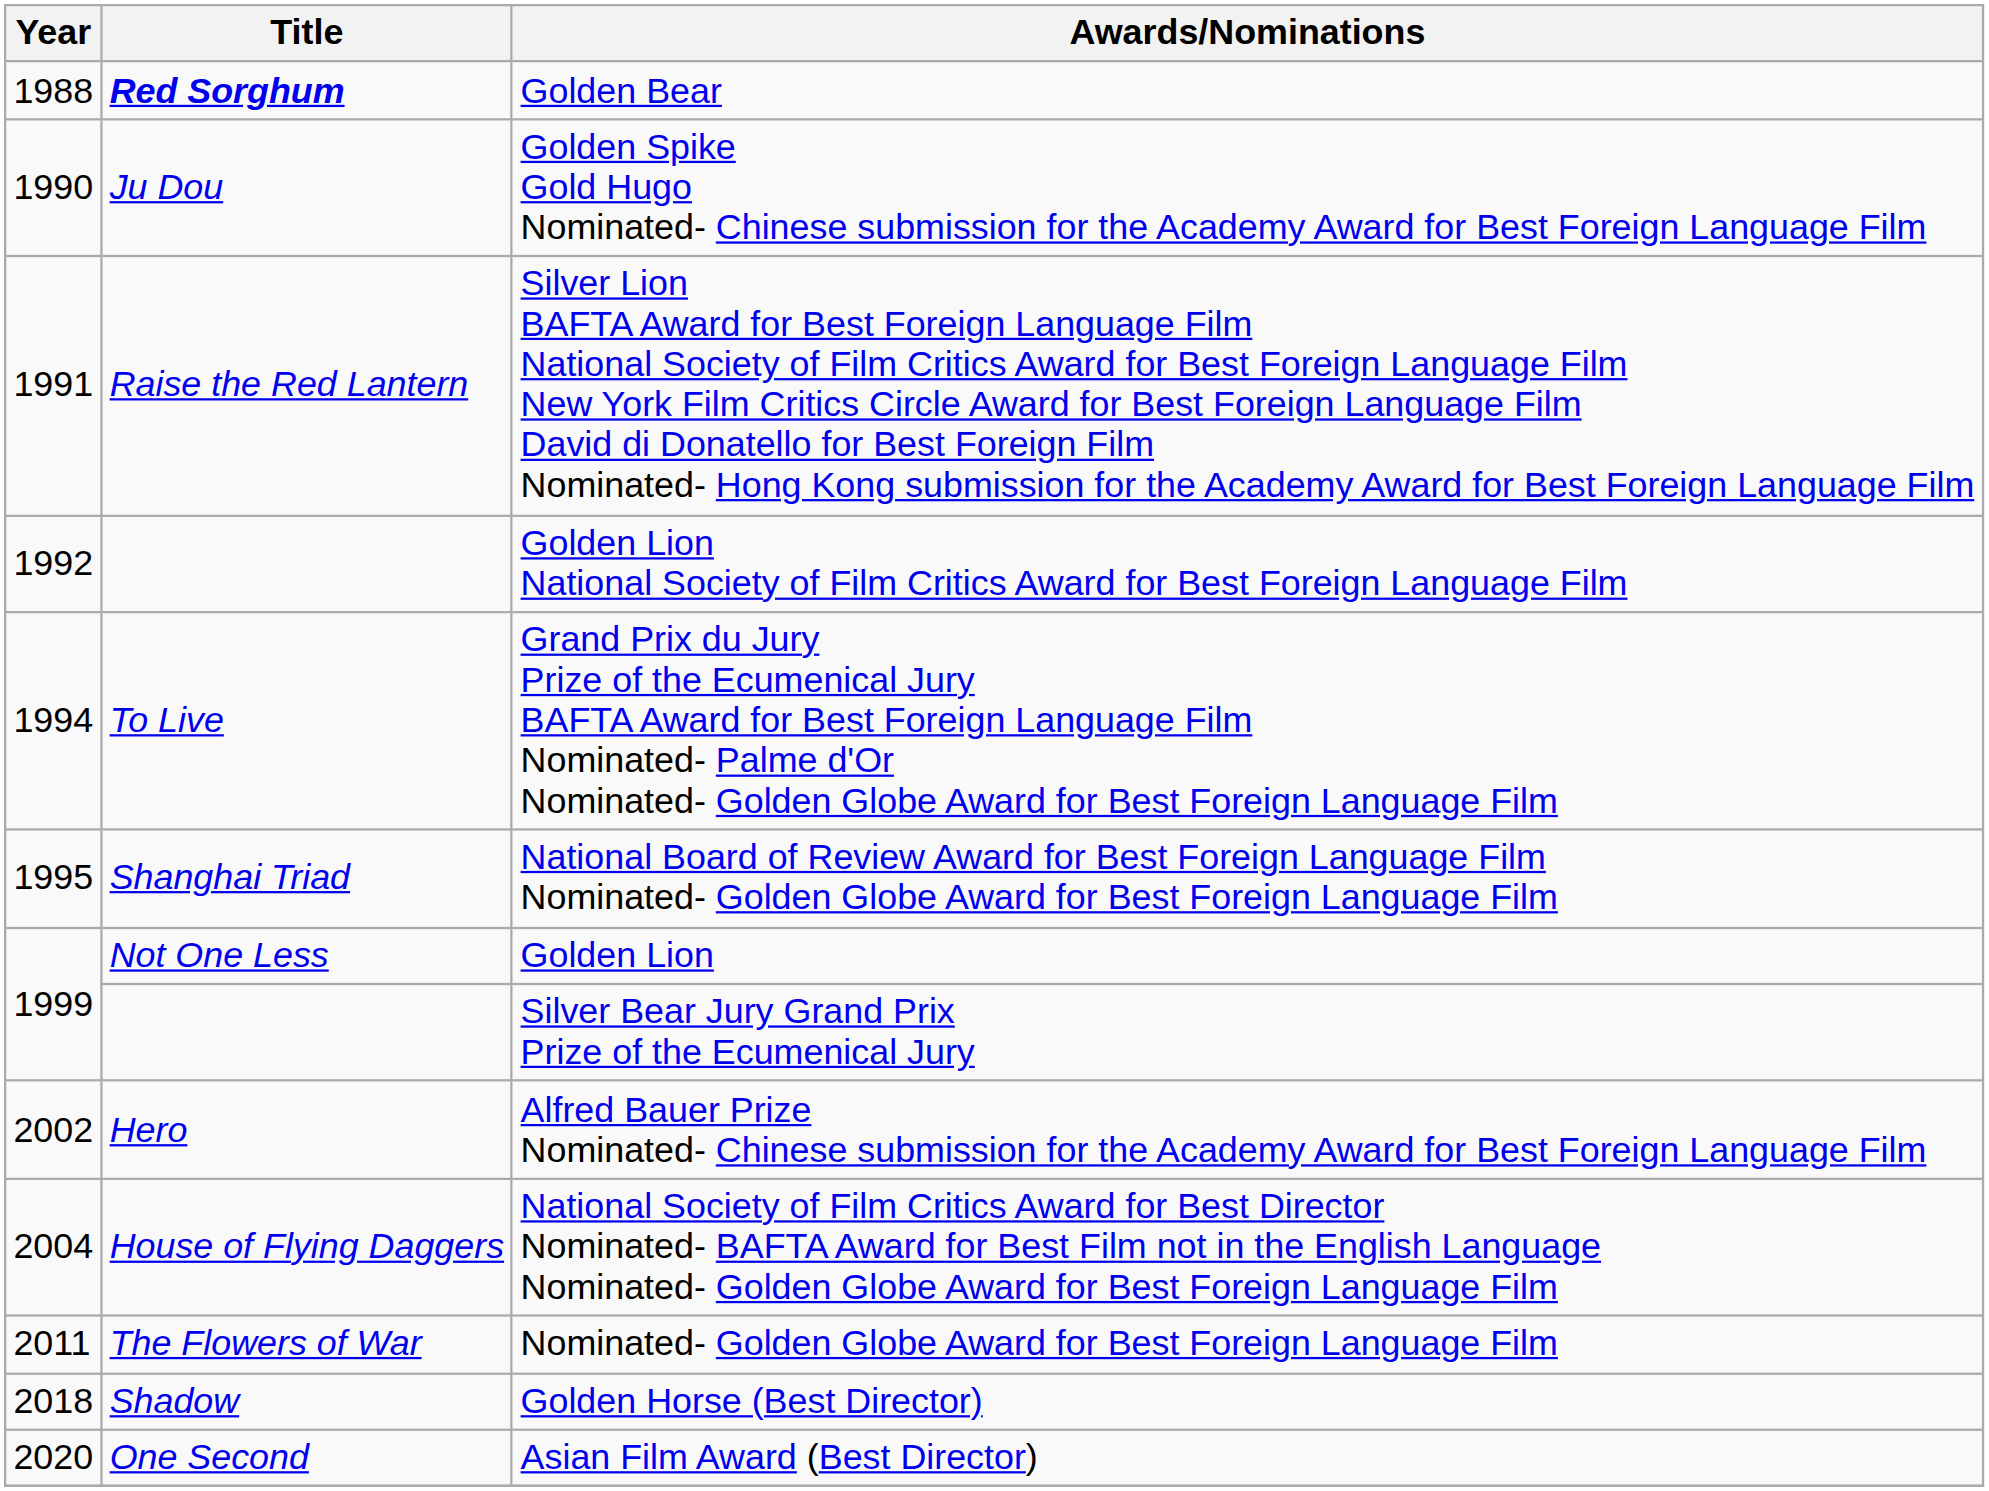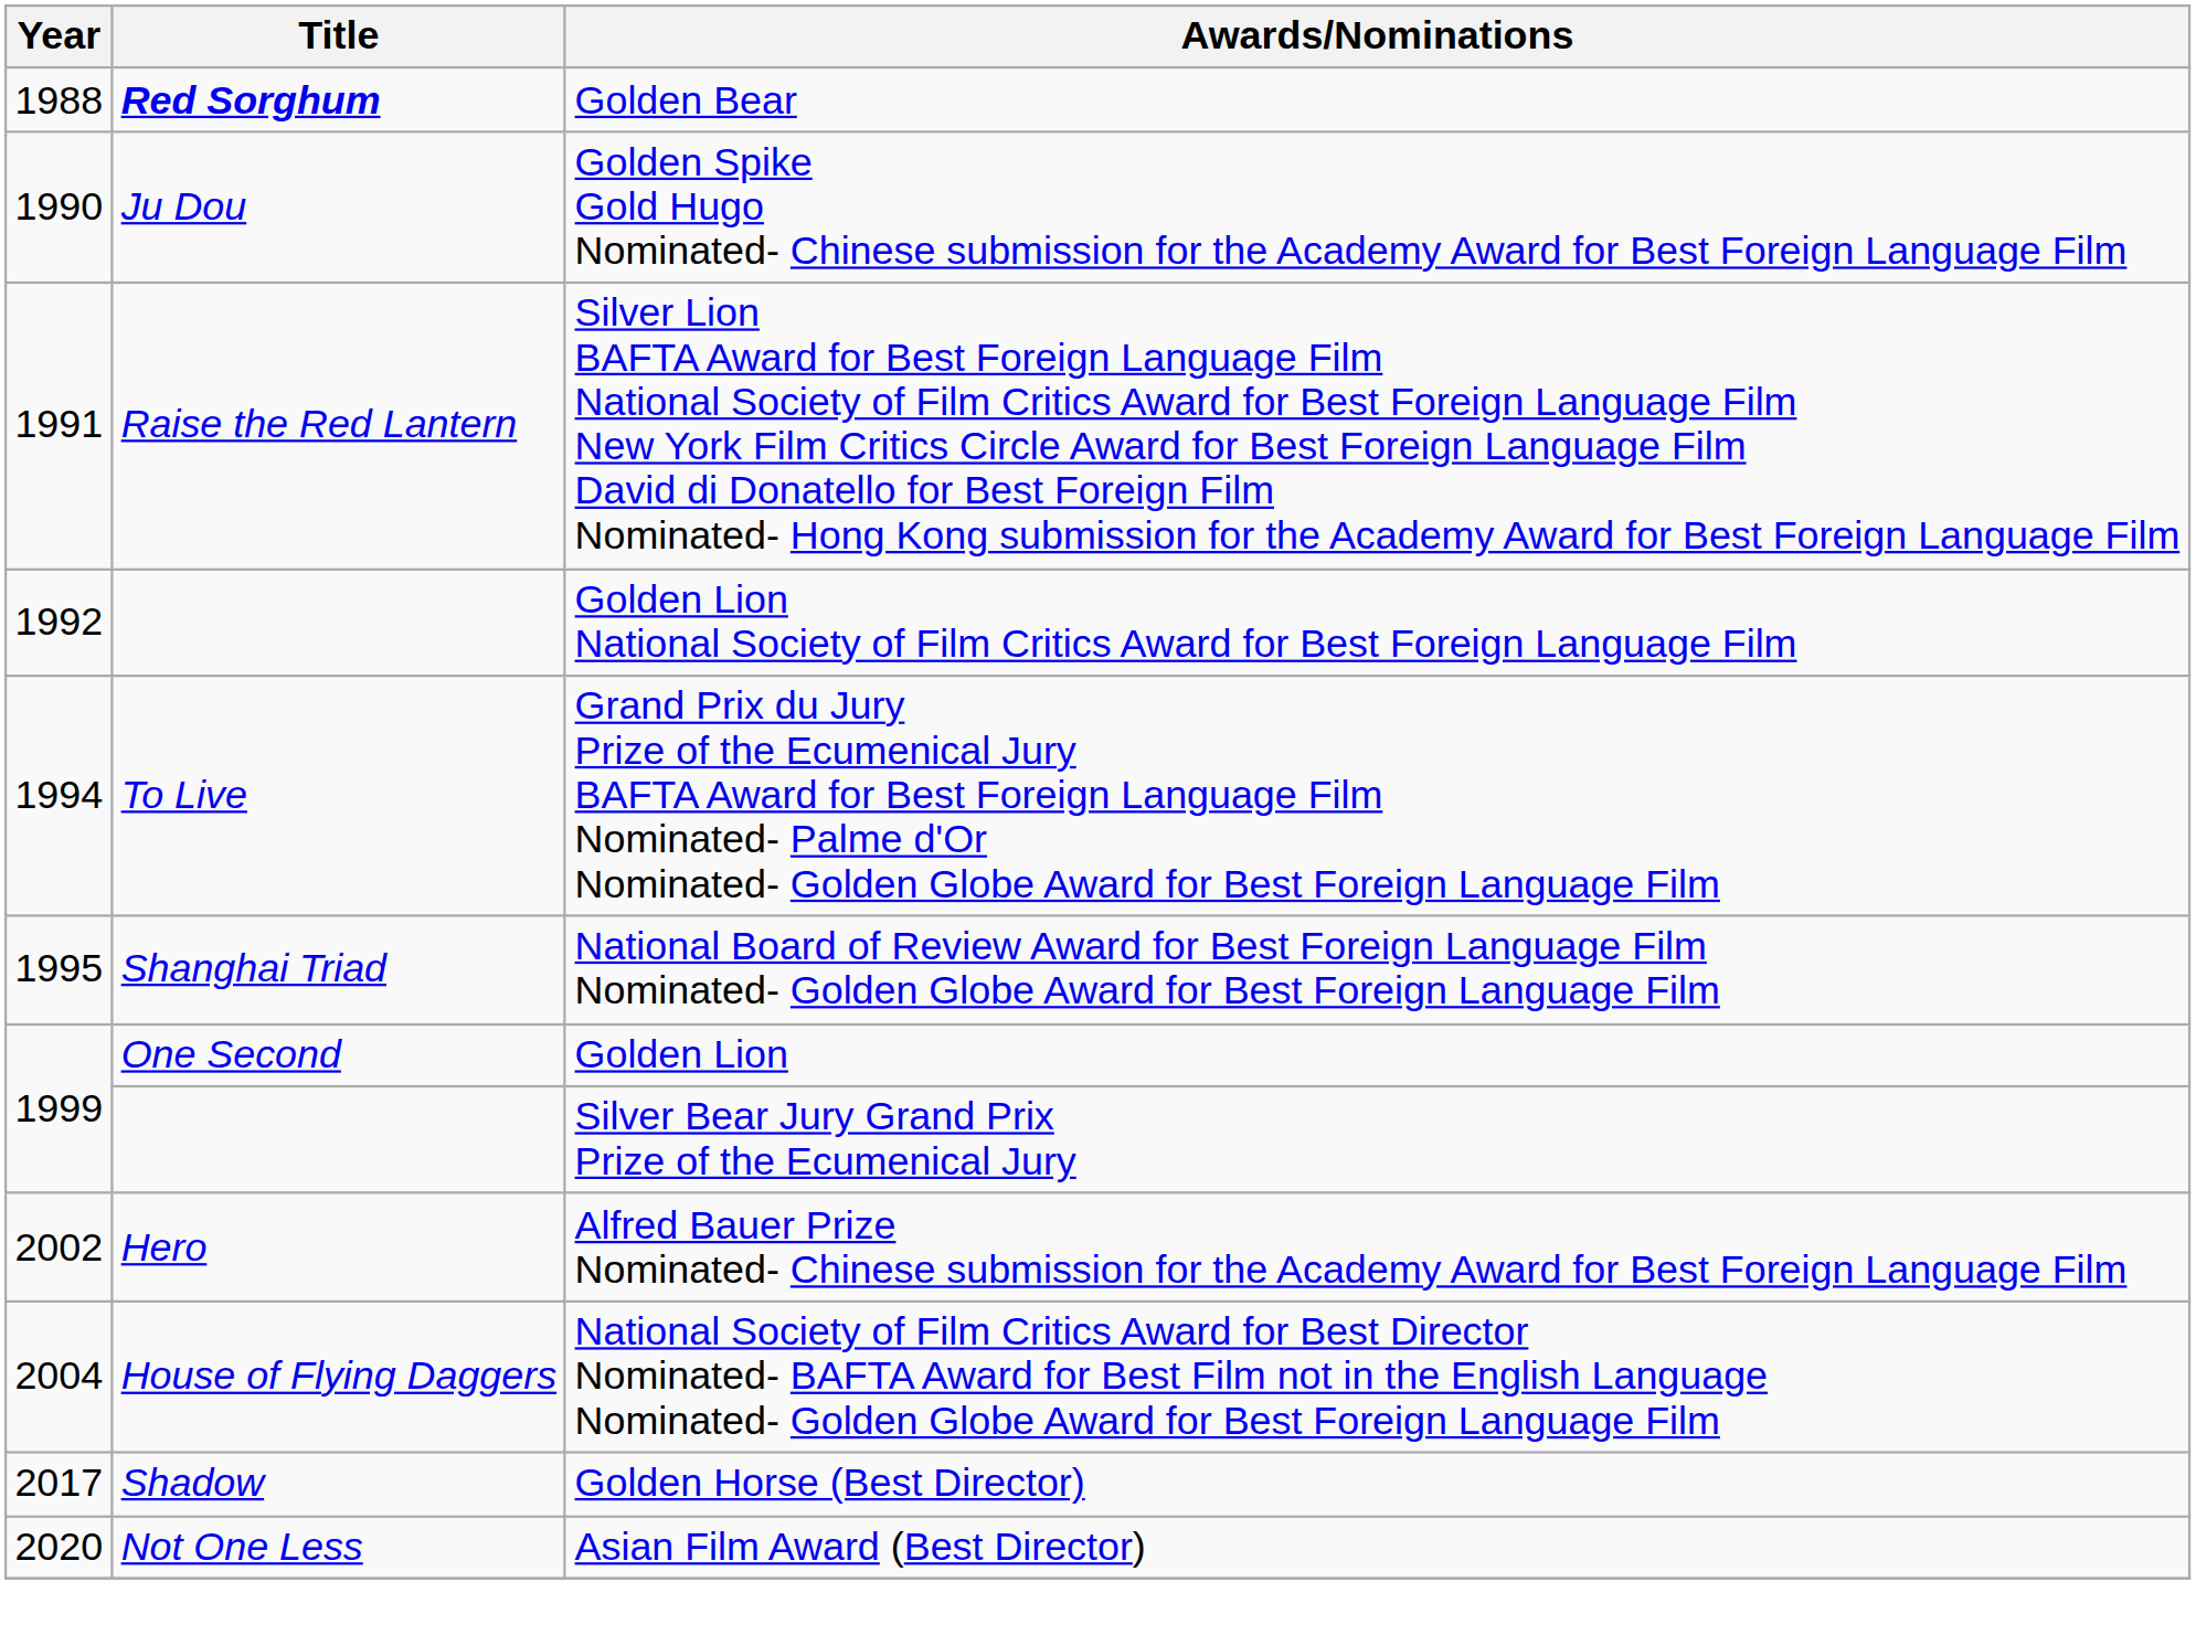Golden Lion | Title: Not One Less -> One Second
- row: 2011 | The Flowers of War | Nominated- Golden Globe Award for Best Foreign Language Film
Golden Horse (Best Director) | Year: 2018 -> 2017
Asian Film Award (Best Director) | Title: One Second -> Not One Less
